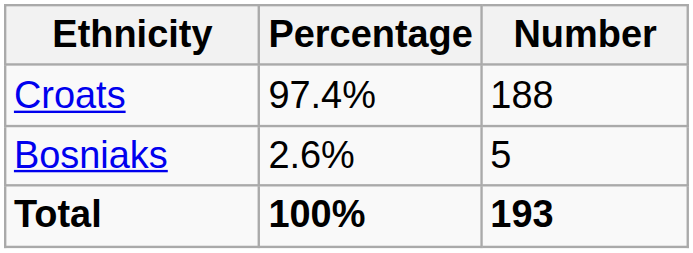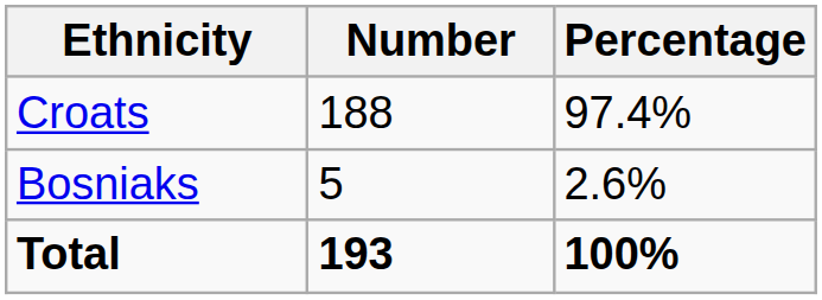columns swapped: Number <-> Percentage
